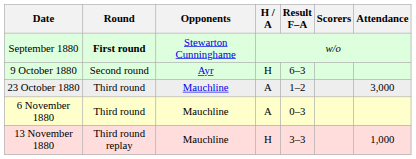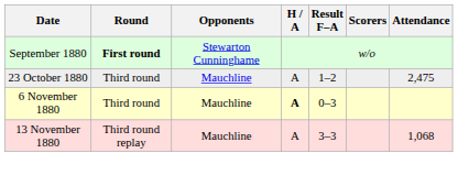- row: 9 October 1880 | Second round | Ayr | H | 6–3
23 October 1880 | Attendance: 3,000 -> 2,475
6 November 1880 | H / A: normal -> bold
13 November 1880 | H / A: H -> A
13 November 1880 | Attendance: 1,000 -> 1,068
